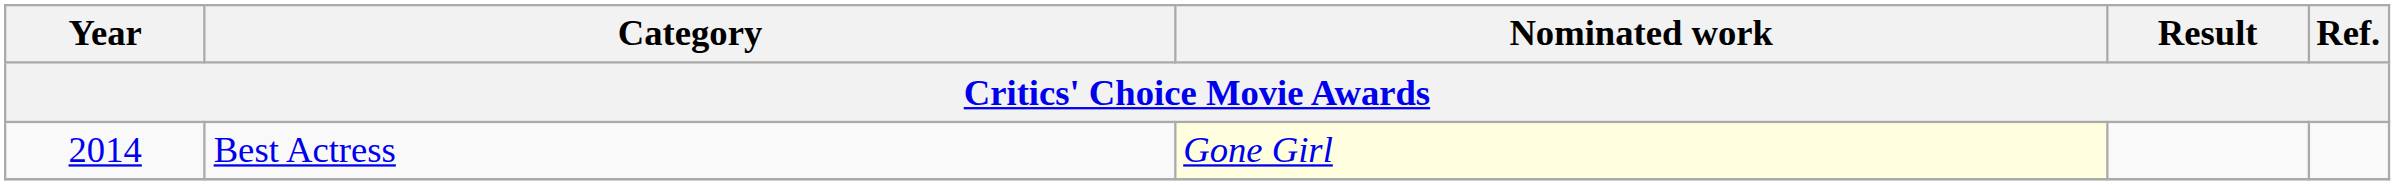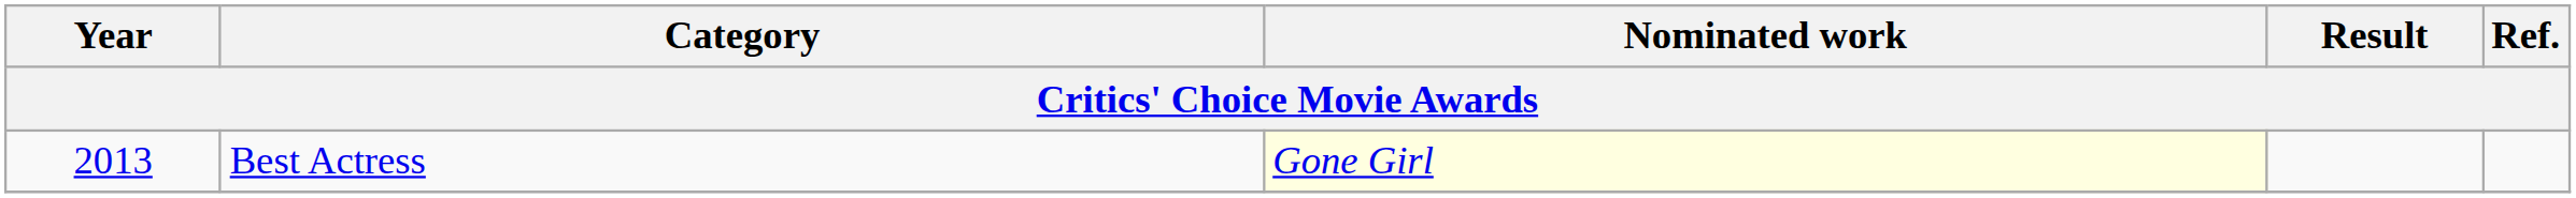Best Actress | Year: 2014 -> 2013
